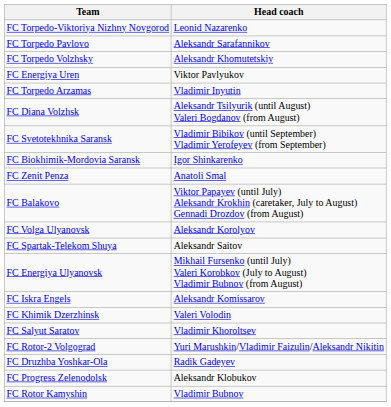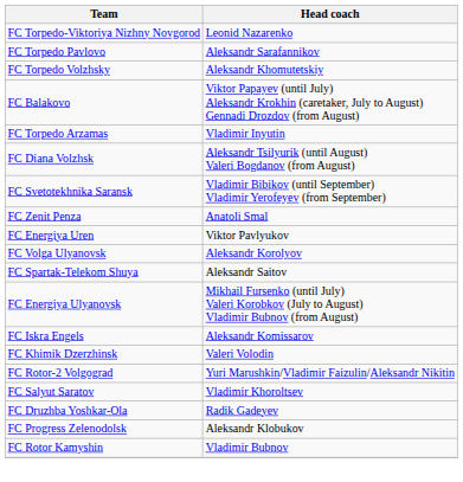rows swapped: FC Energiya Uren <-> FC Balakovo
- row: FC Biokhimik-Mordovia Saransk | Igor Shinkarenko
rows swapped: FC Salyut Saratov <-> FC Rotor-2 Volgograd
